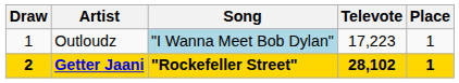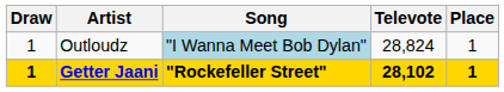Outloudz | Televote: 17,223 -> 28,824
Getter Jaani | Draw: 2 -> 1
